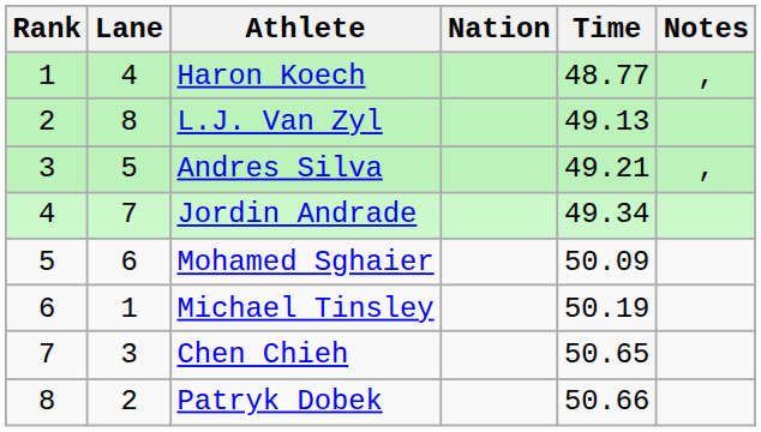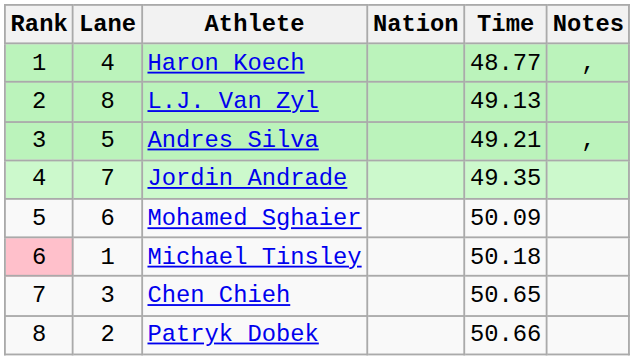Jordin Andrade | Time: 49.34 -> 49.35
Michael Tinsley | Rank: no background -> pink background
Michael Tinsley | Time: 50.19 -> 50.18
